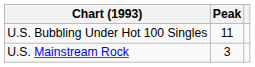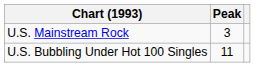rows swapped: U.S. Mainstream Rock <-> U.S. Bubbling Under Hot 100 Singles
